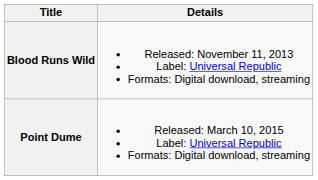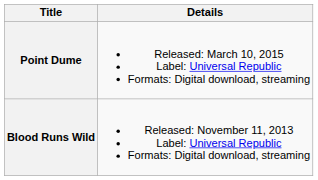rows swapped: Blood Runs Wild <-> Point Dume
